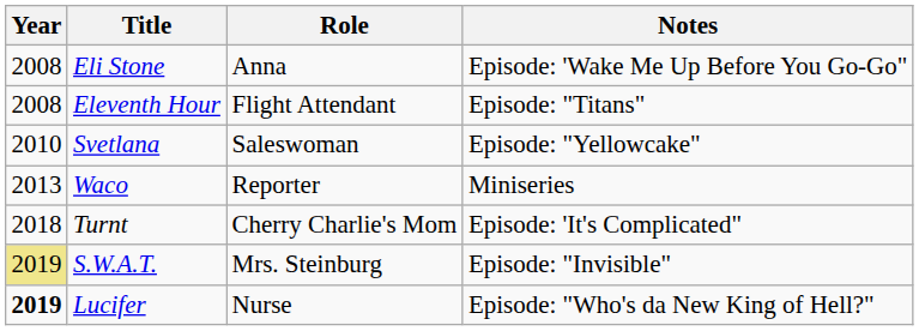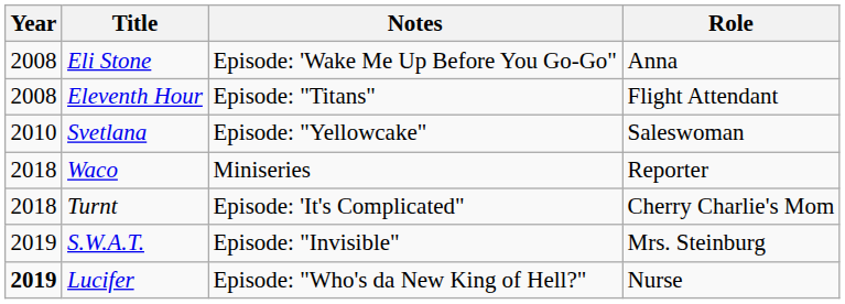columns swapped: Role <-> Notes
Waco | Year: 2013 -> 2018
S.W.A.T. | Year: khaki background -> no background
